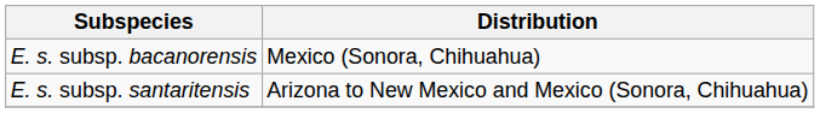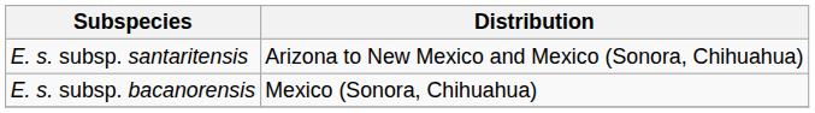rows swapped: E. s. subsp. bacanorensis <-> E. s. subsp. santaritensis
